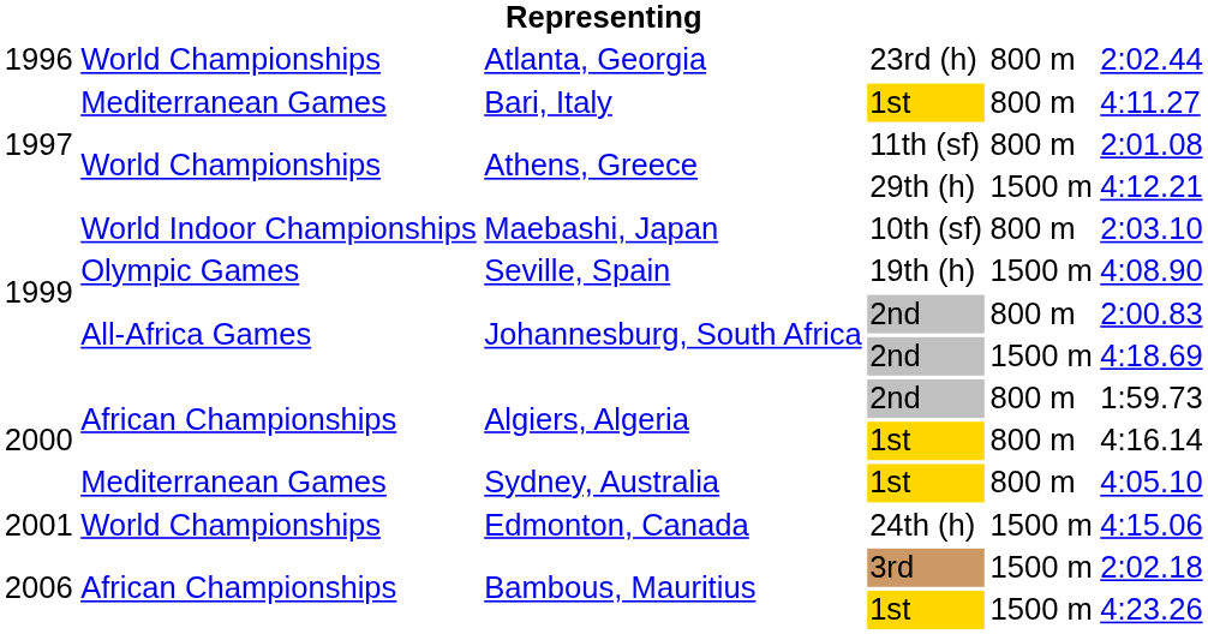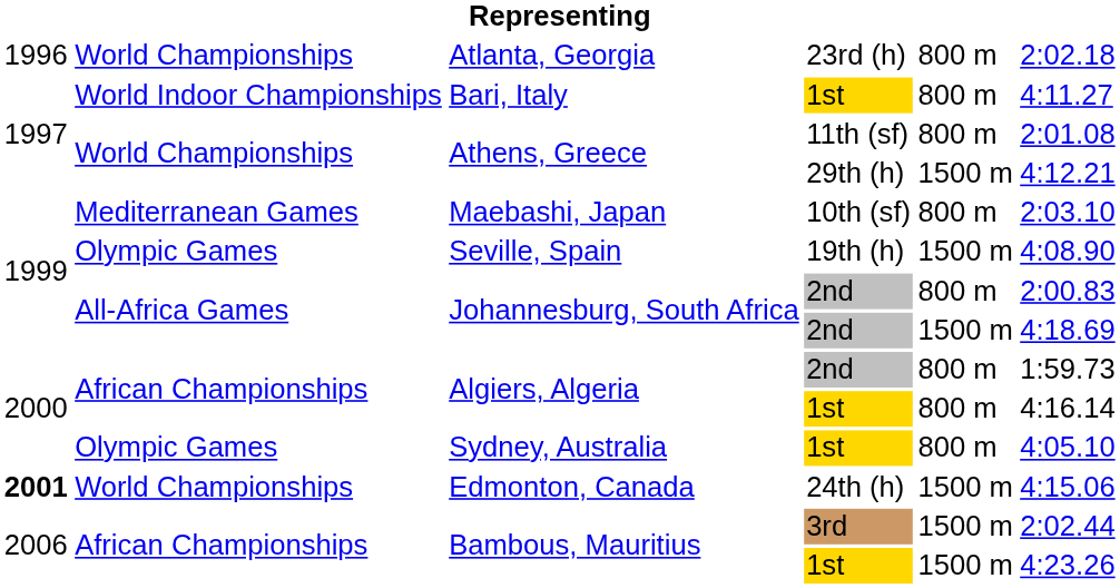Atlanta, Georgia | column 6: 2:02.44 -> 2:02.18
Bari, Italy | column 2: Mediterranean Games -> World Indoor Championships
Maebashi, Japan | column 2: World Indoor Championships -> Mediterranean Games
Sydney, Australia | column 2: Mediterranean Games -> Olympic Games
Edmonton, Canada | column 1: normal -> bold
Bambous, Mauritius / 3rd | column 6: 2:02.18 -> 2:02.44
